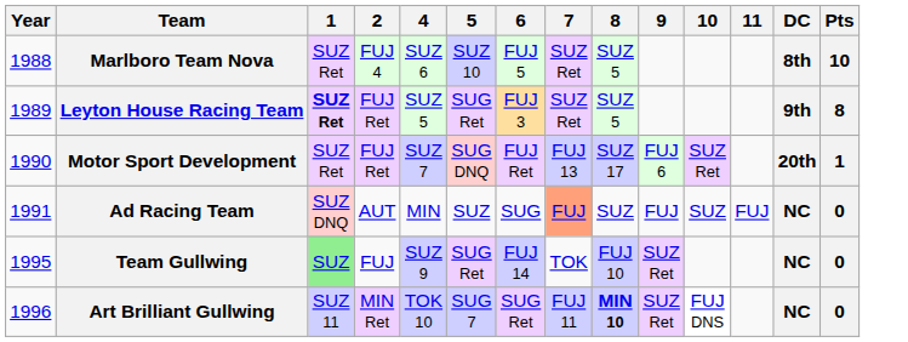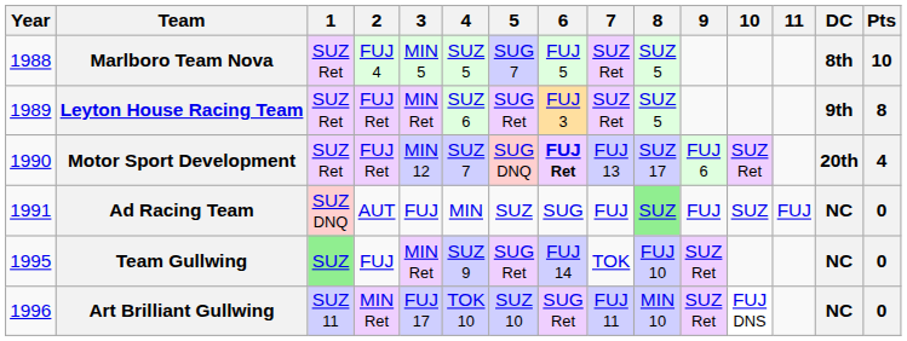+ column: 3 | MIN 5 | MIN Ret | MIN 12 | FUJ | MIN Ret | FUJ 17
Marlboro Team Nova | 4: SUZ 6 -> SUZ 5
Marlboro Team Nova | 5: SUZ 10 -> SUG 7
Leyton House Racing Team | 1: bold -> normal
Leyton House Racing Team | 4: SUZ 5 -> SUZ 6
Motor Sport Development | 6: normal -> bold
Motor Sport Development | Pts: 1 -> 4
Ad Racing Team | 7: lightsalmon background -> no background
Ad Racing Team | 8: no background -> lightgreen background
Art Brilliant Gullwing | 5: SUG 7 -> SUZ 10
Art Brilliant Gullwing | 8: bold -> normal
